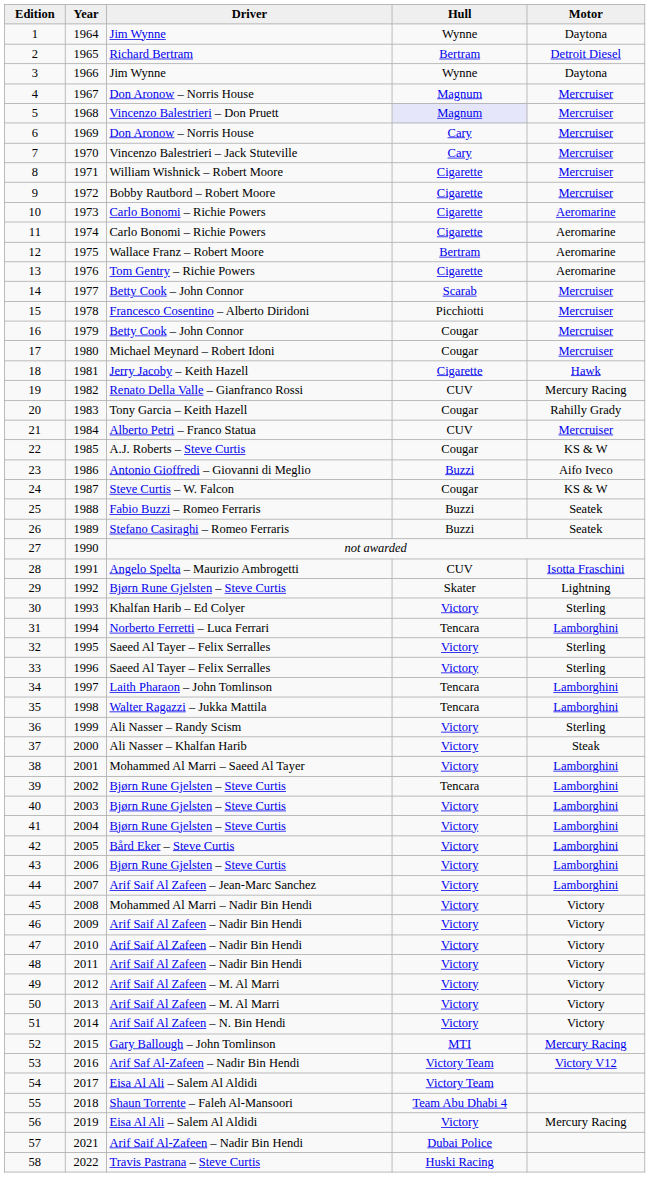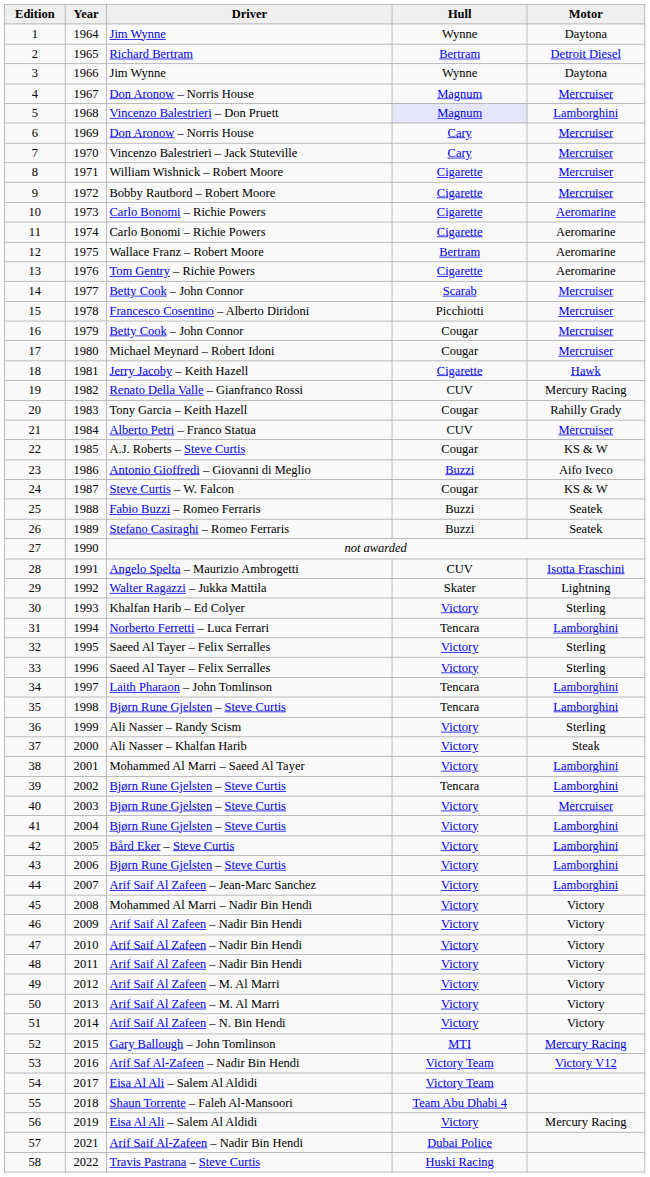5 | Motor: Mercruiser -> Lamborghini
29 | Driver: Bjørn Rune Gjelsten – Steve Curtis -> Walter Ragazzi – Jukka Mattila
35 | Driver: Walter Ragazzi – Jukka Mattila -> Bjørn Rune Gjelsten – Steve Curtis
40 | Motor: Lamborghini -> Mercruiser
